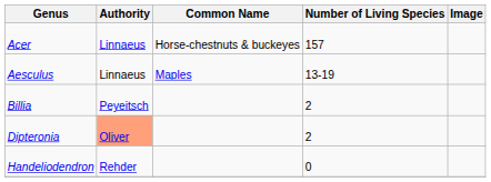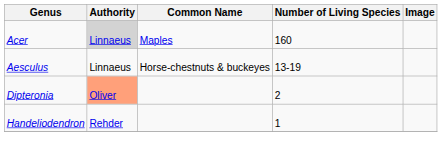Acer | Authority: no background -> lightgrey background
Acer | Common Name: Horse-chestnuts & buckeyes -> Maples
Acer | Number of Living Species: 157 -> 160
Aesculus | Common Name: Maples -> Horse-chestnuts & buckeyes
- row: Billia | Peyeitsch | 2
Handeliodendron | Number of Living Species: 0 -> 1
